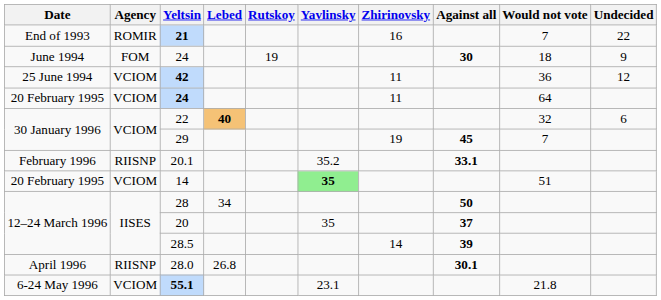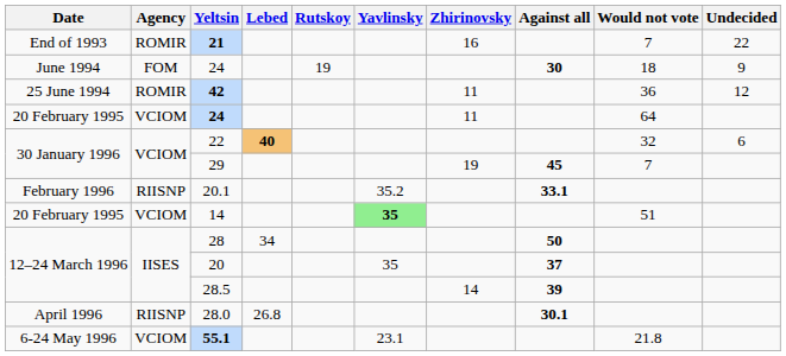42 | Agency: VCIOM -> ROMIR
